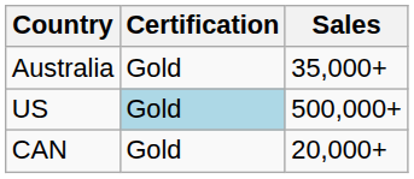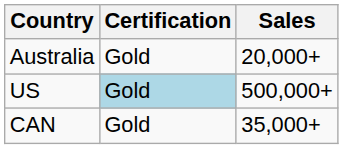Australia | Sales: 35,000+ -> 20,000+
CAN | Sales: 20,000+ -> 35,000+
